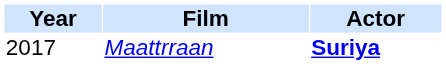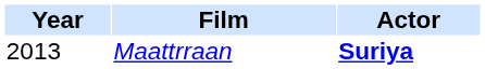Maattrraan | Year: 2017 -> 2013
